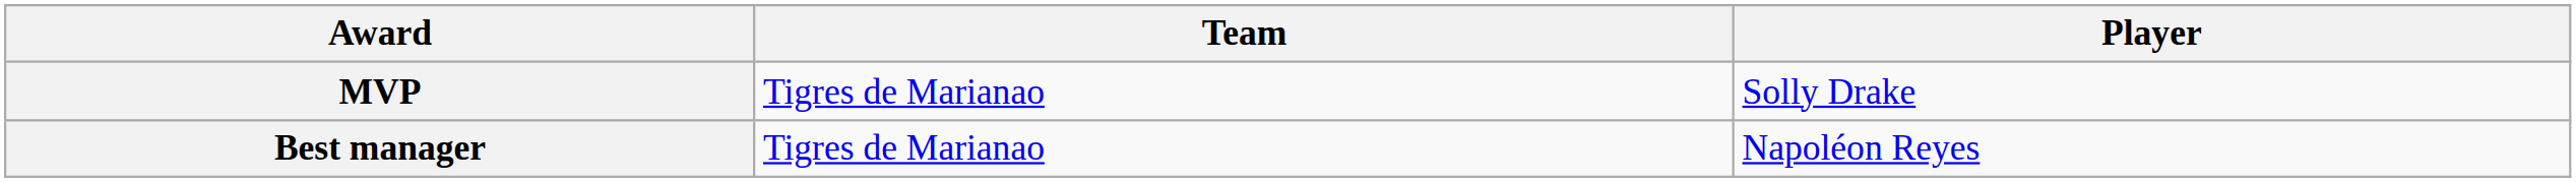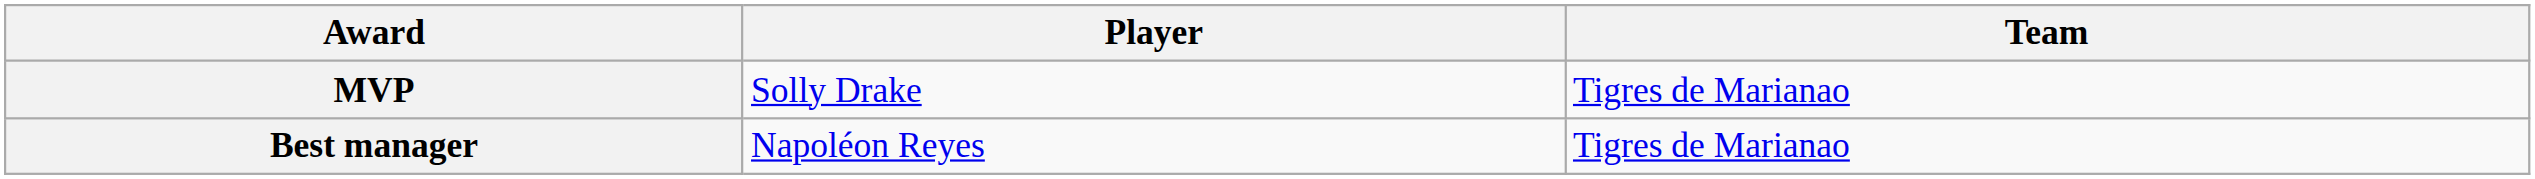columns swapped: Player <-> Team
